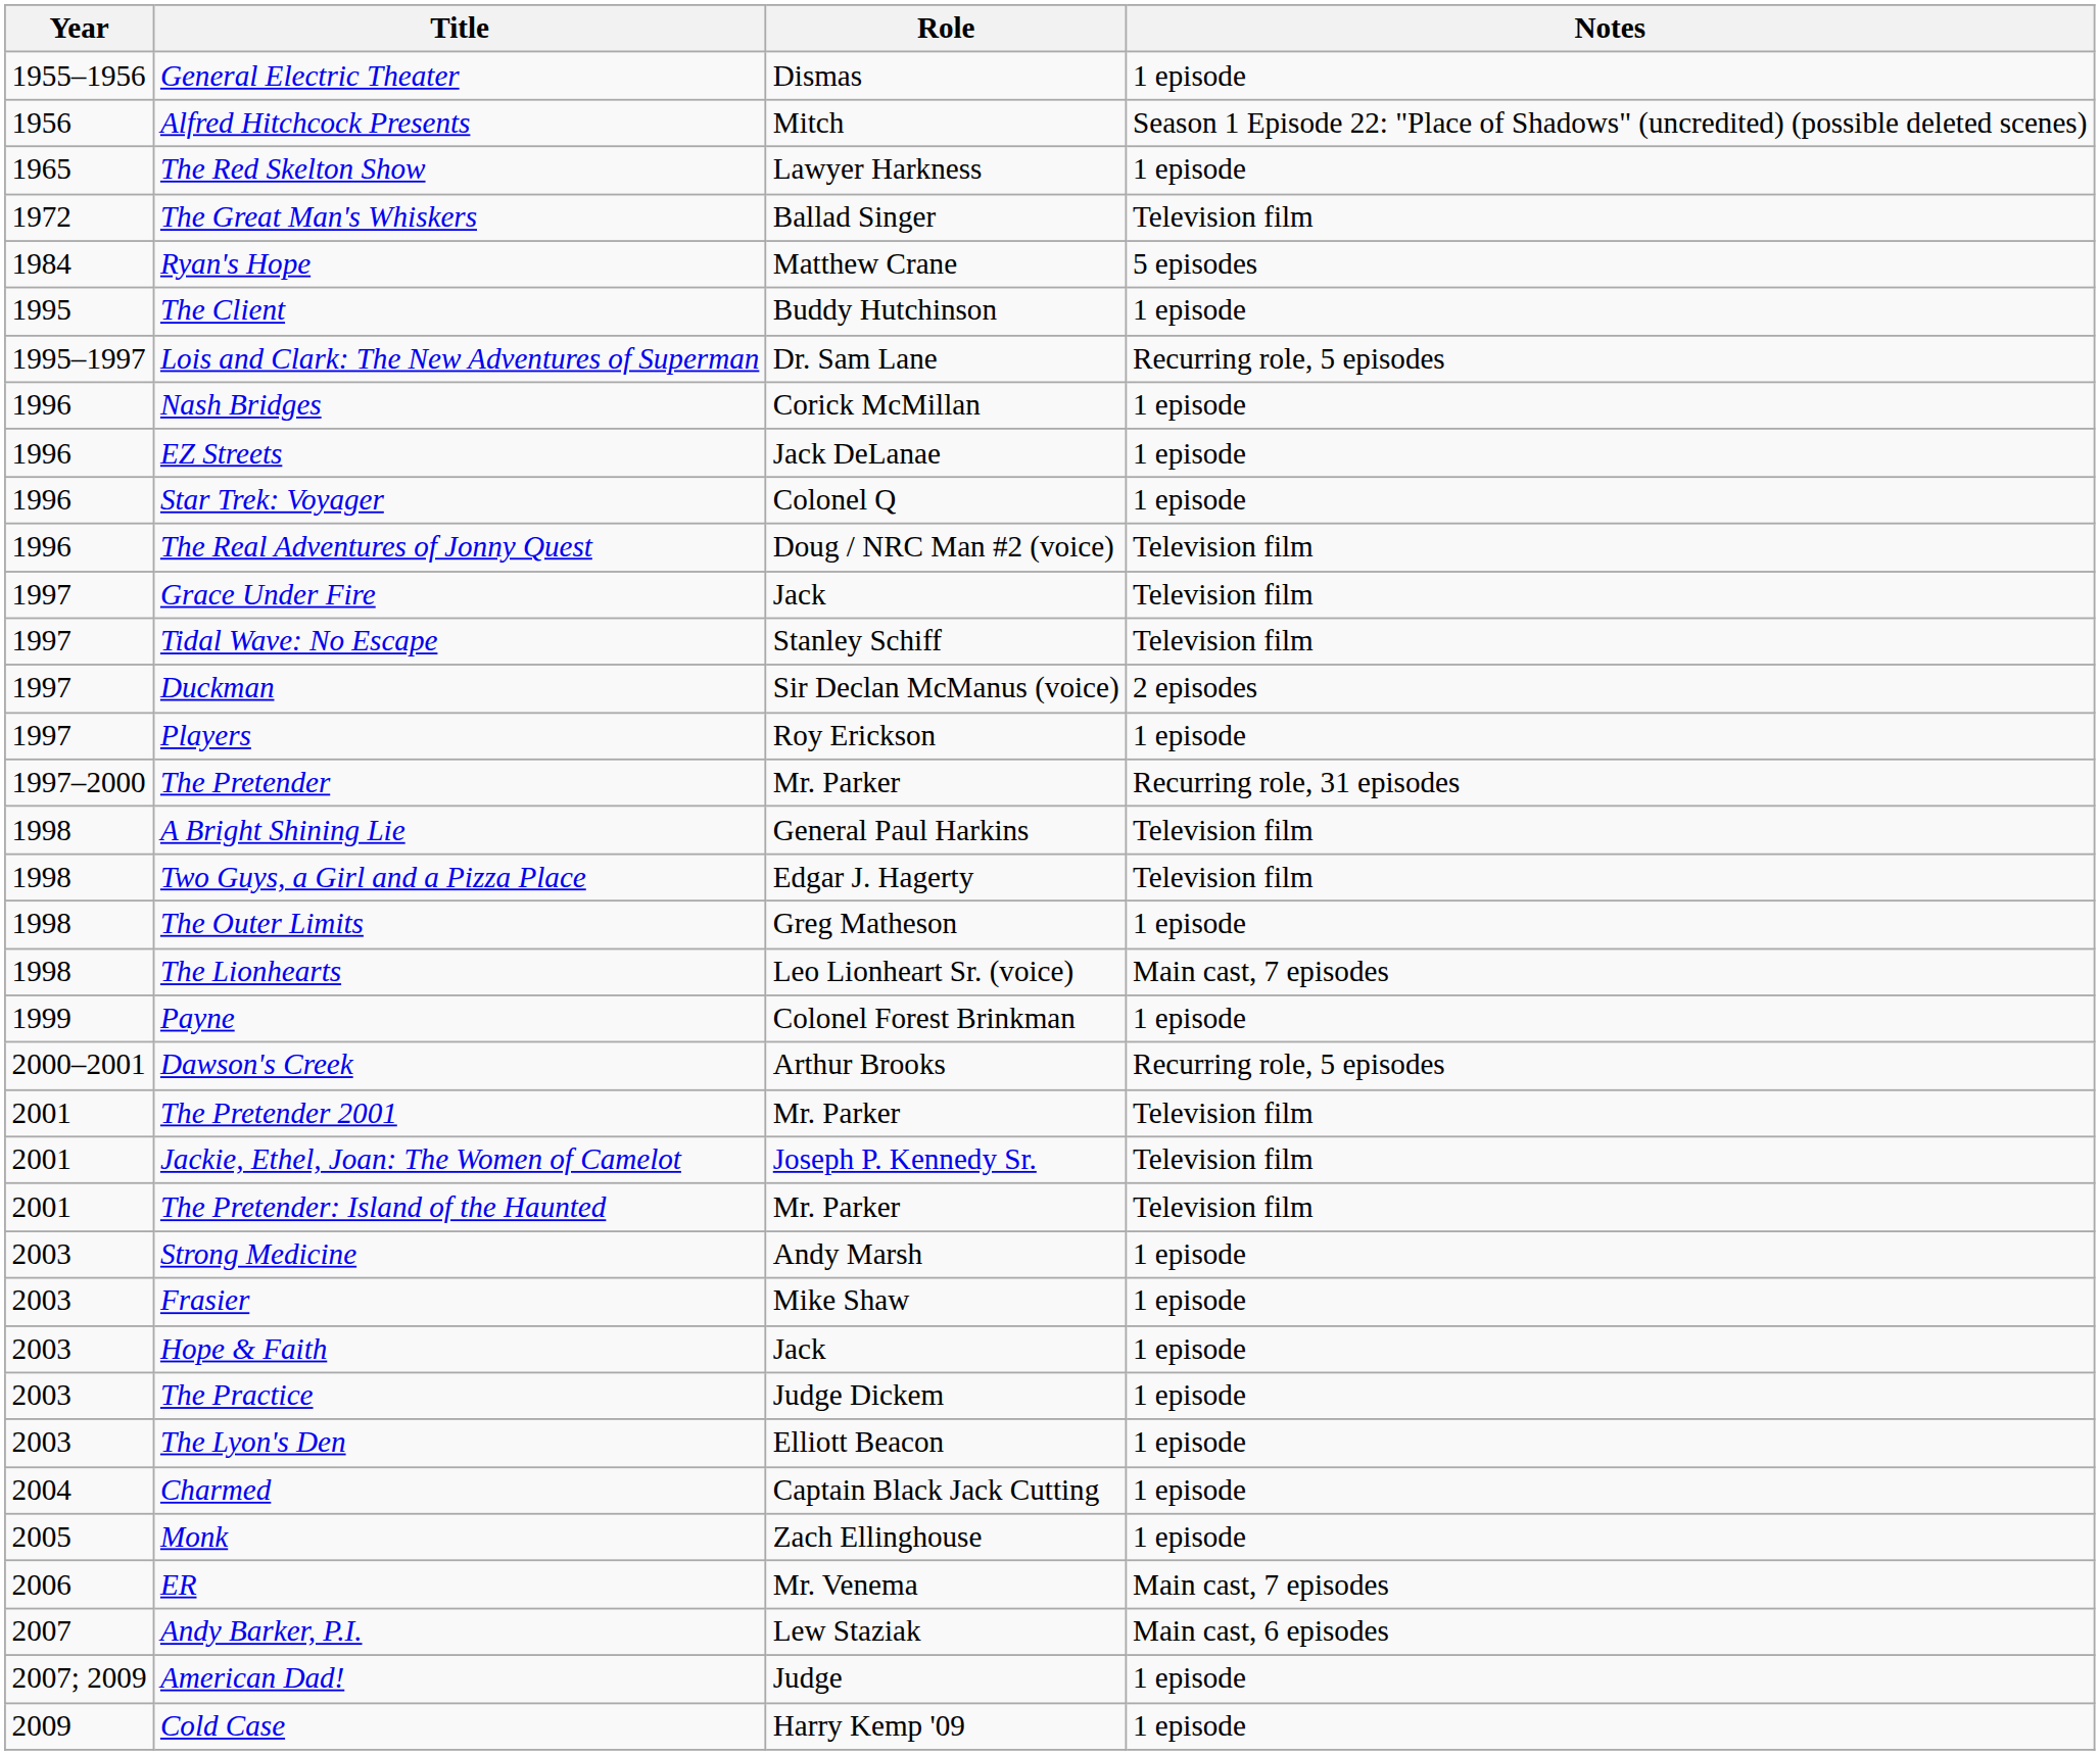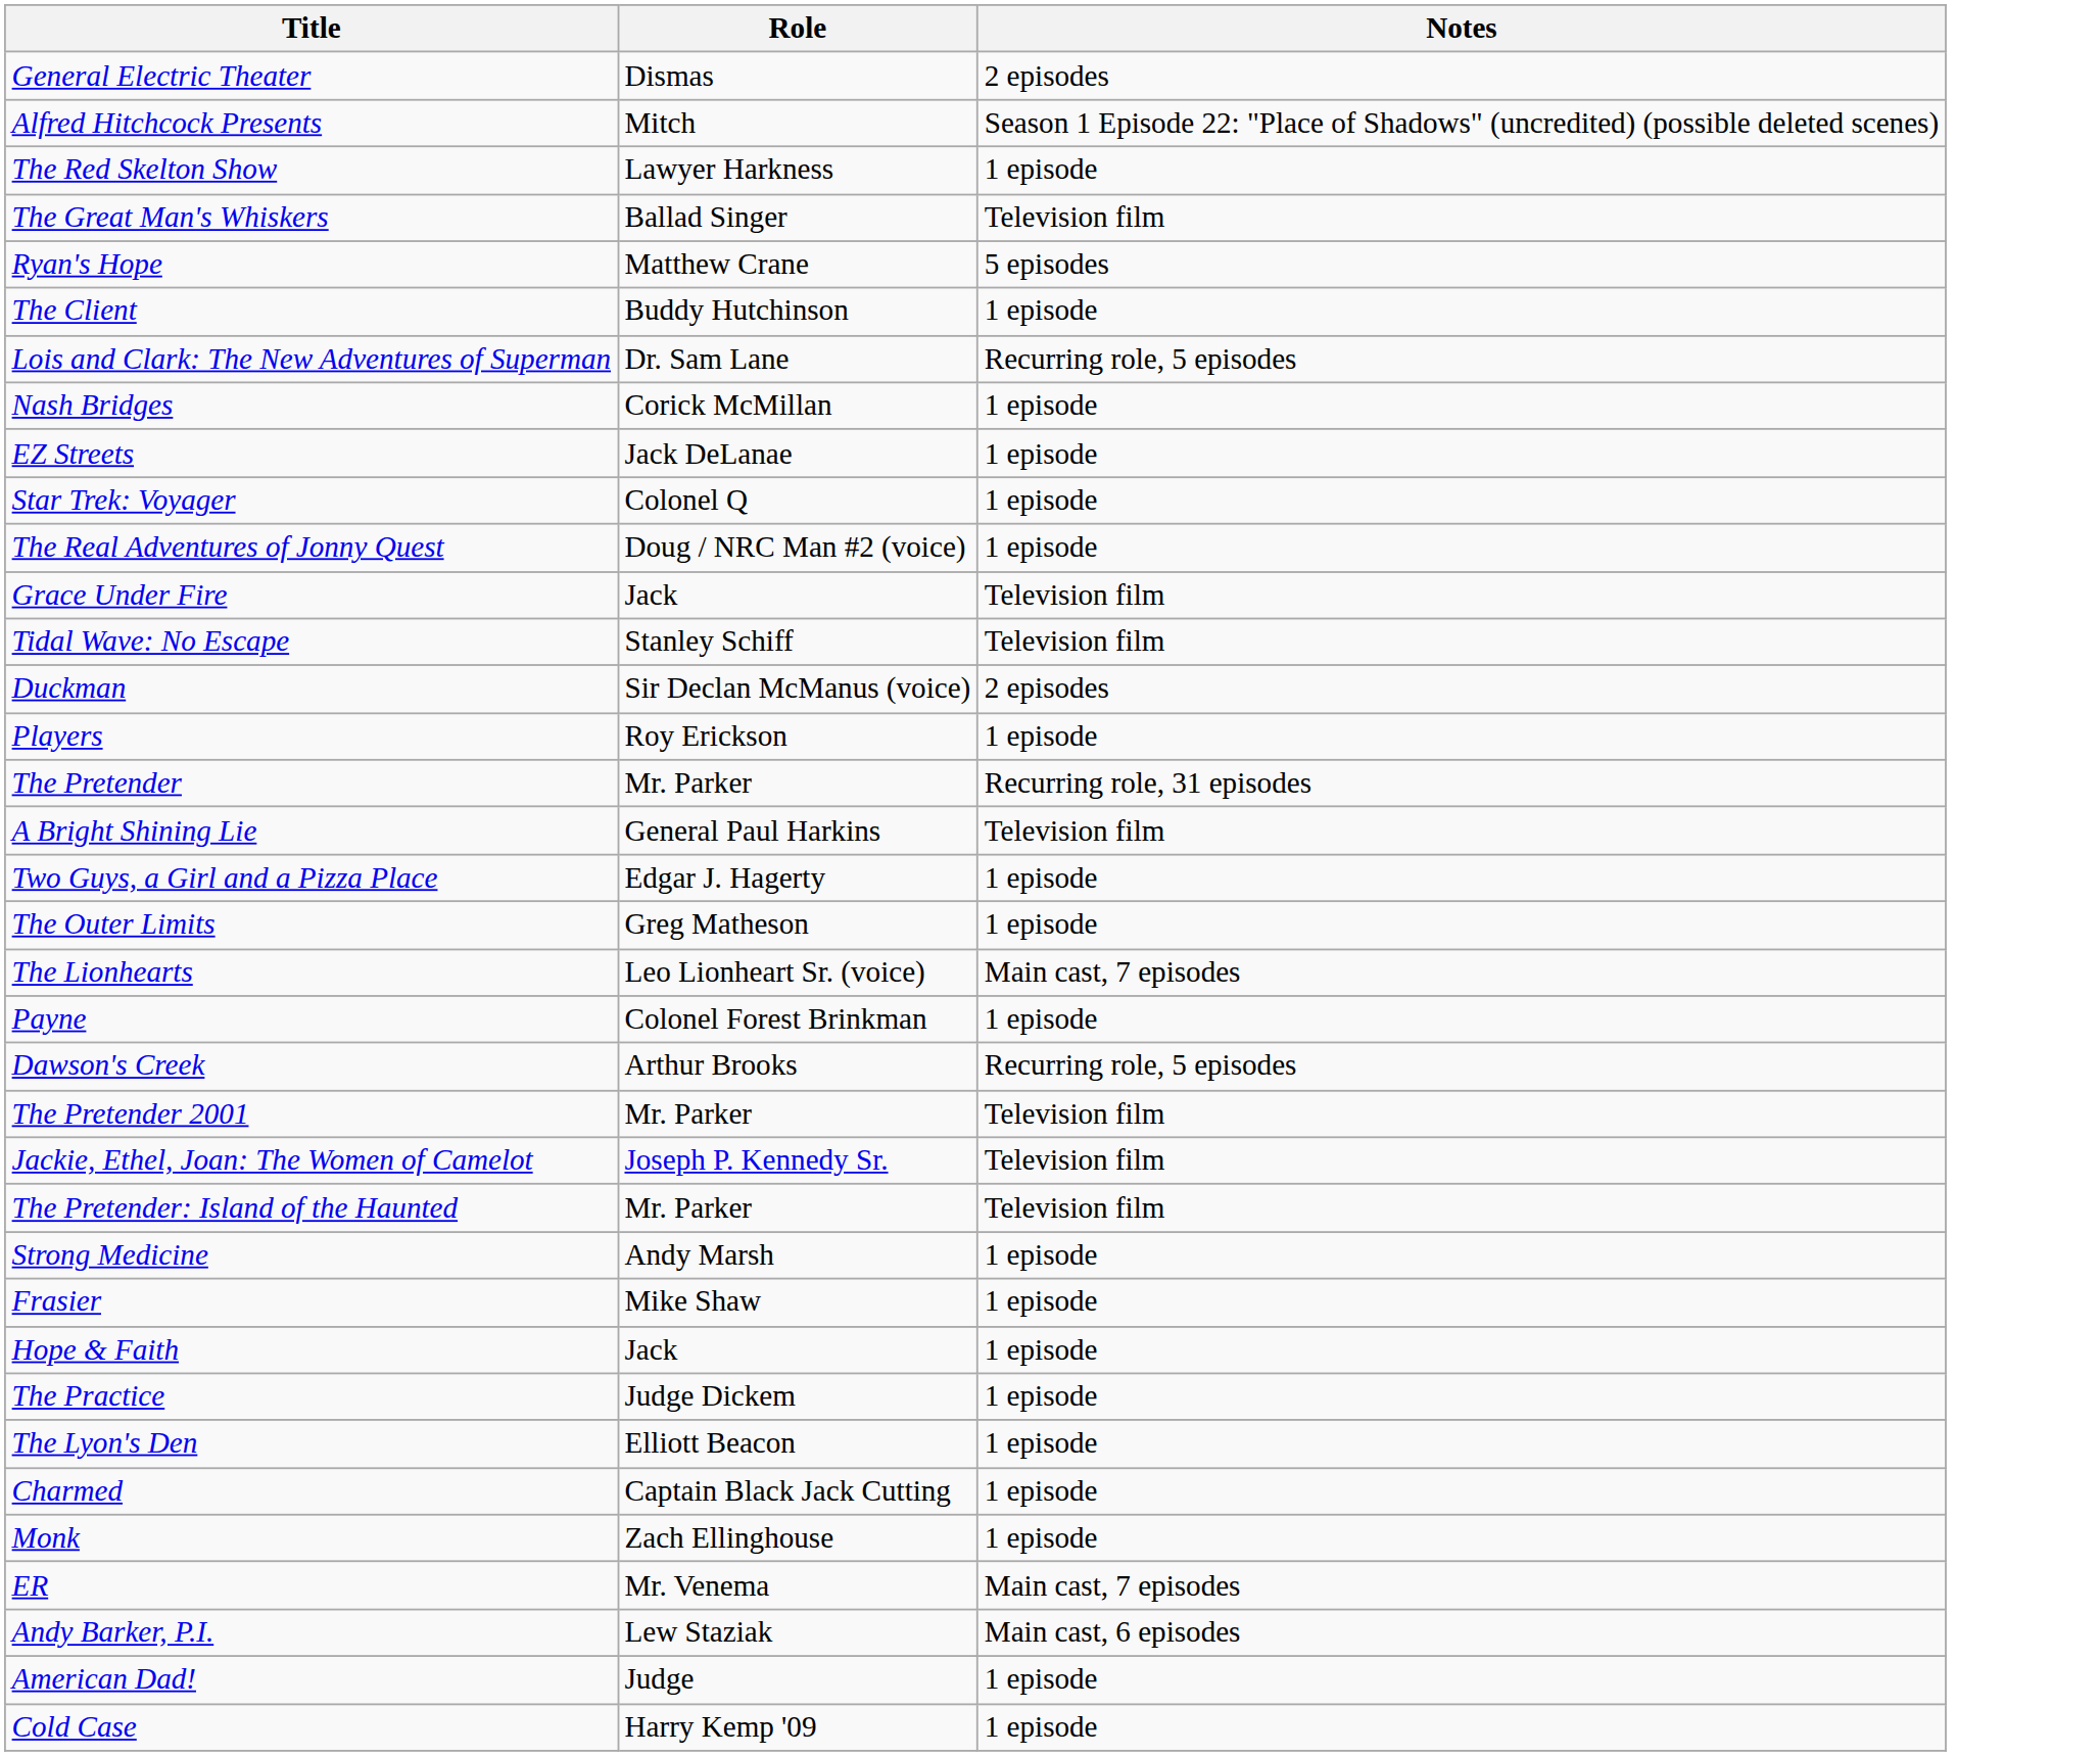- column: Year | 1955–1956 | 1956 | 1965 | 1972 | 1984 | 1995 | 1995–1997 | 1996 | 1996 | 1996 | 1996 | 1997 | 1997 | 1997 | 1997 | 1997–2000 | 1998 | 1998 | 1998 | 1998 | 1999 | 2000–2001 | 2001 | 2001 | 2001 | 2003 | 2003 | 2003 | 2003 | 2003 | 2004 | 2005 | 2006 | 2007 | 2007; 2009 | 2009
General Electric Theater | Notes: 1 episode -> 2 episodes
The Real Adventures of Jonny Quest | Notes: Television film -> 1 episode
Two Guys, a Girl and a Pizza Place | Notes: Television film -> 1 episode
